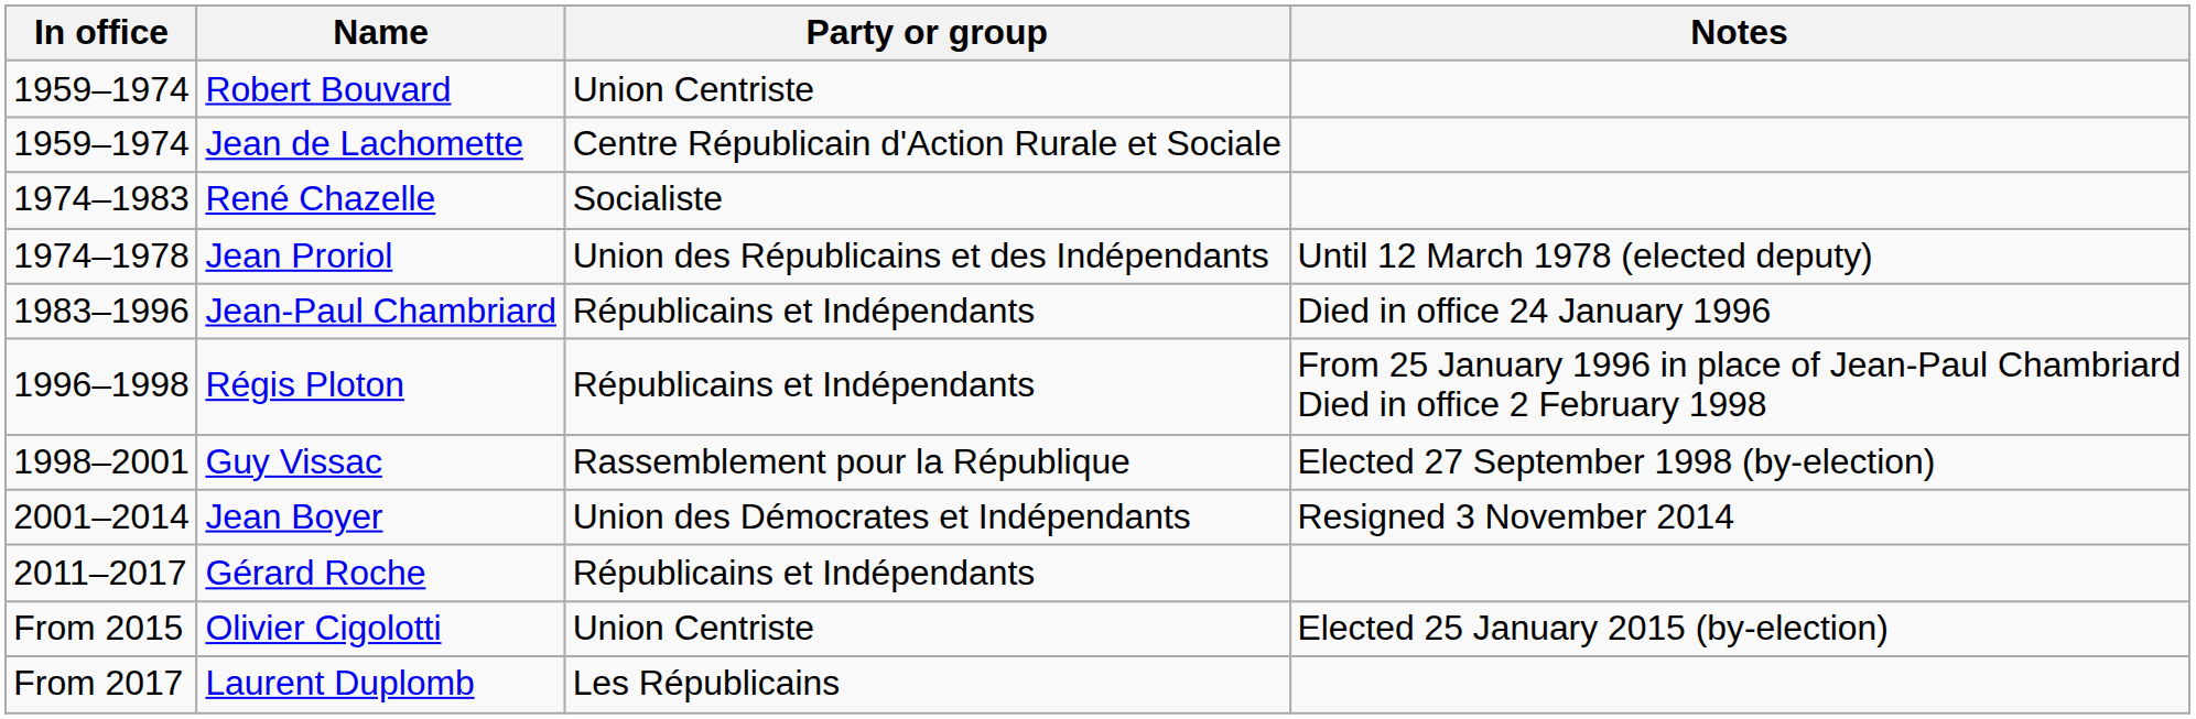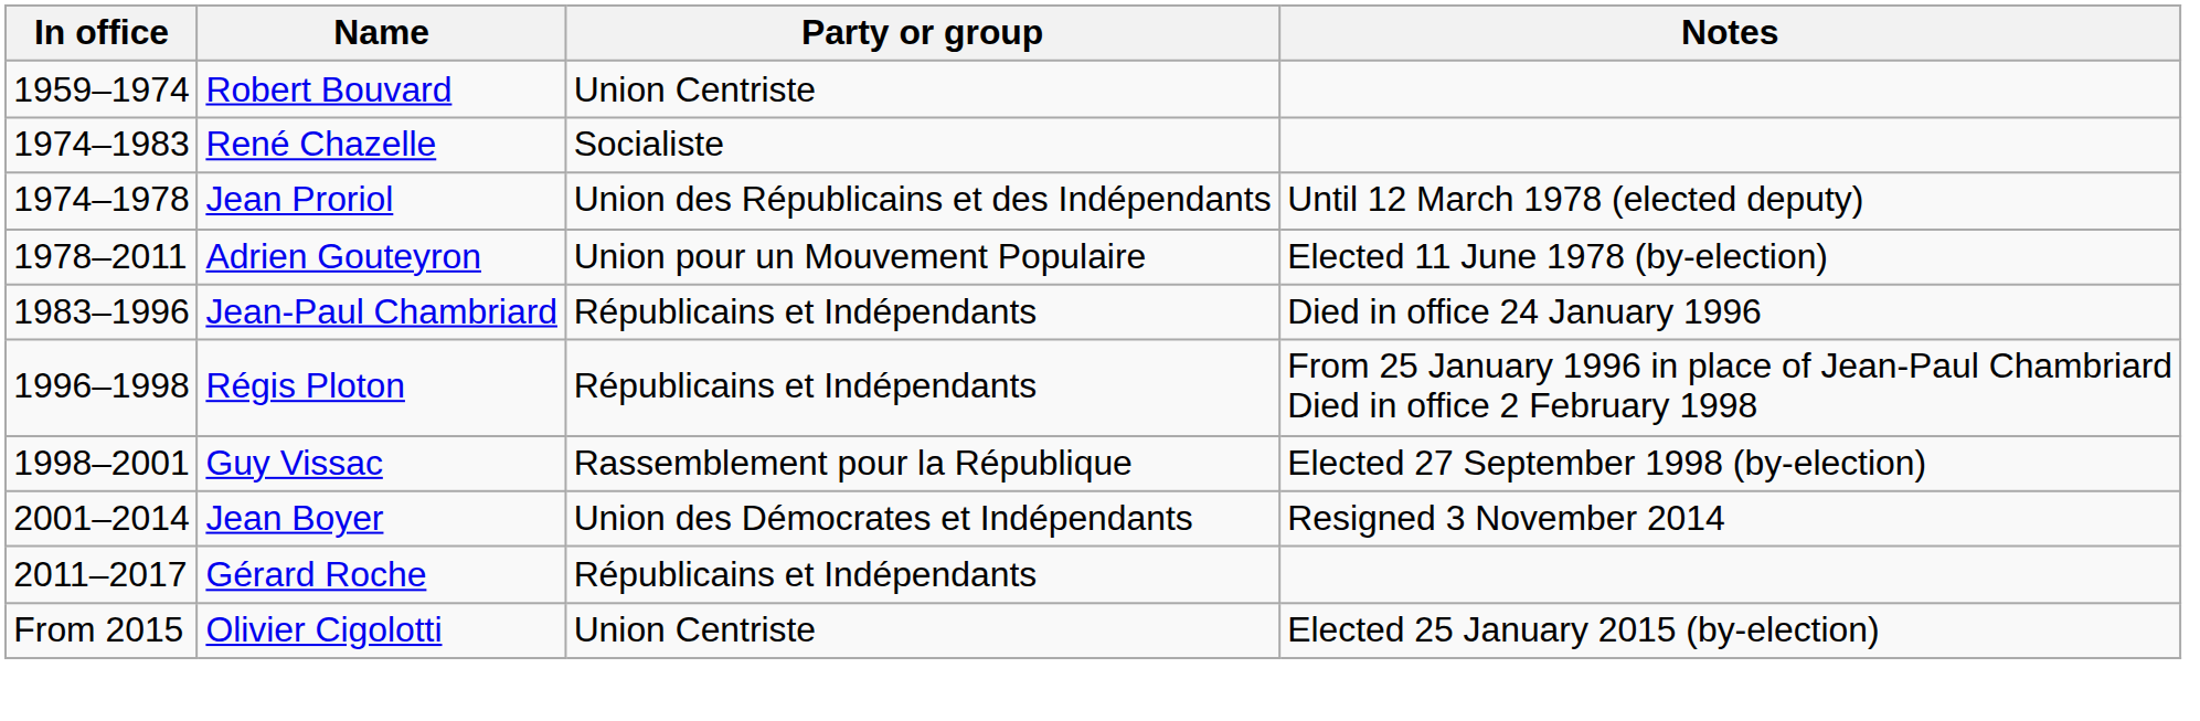- row: 1959–1974 | Jean de Lachomette | Centre Républicain d'Action Rurale et Sociale
+ row: 1978–2011 | Adrien Gouteyron | Union pour un Mouvement Populaire | Elected 11 June 1978 (by-election)
- row: From 2017 | Laurent Duplomb | Les Républicains
